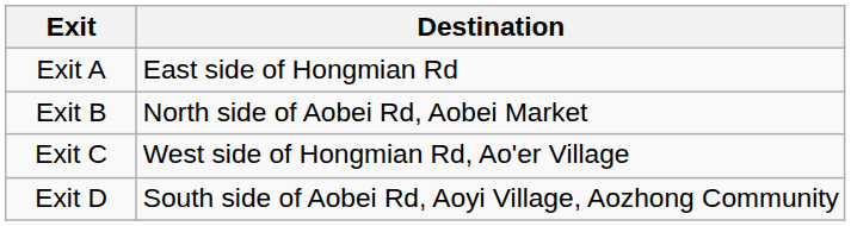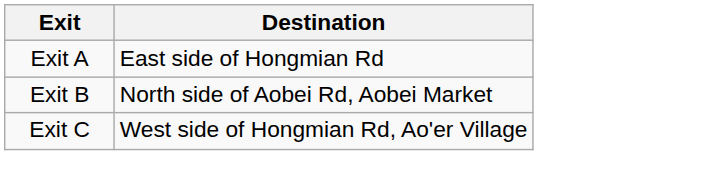- row: Exit D | South side of Aobei Rd, Aoyi Village, Aozhong Community
